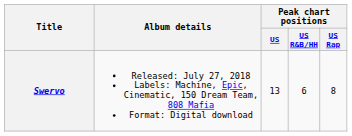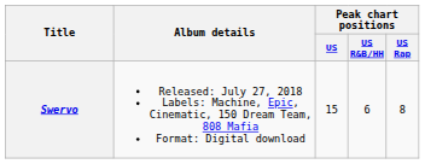Swervo | Peak chart positions / US: 13 -> 15
